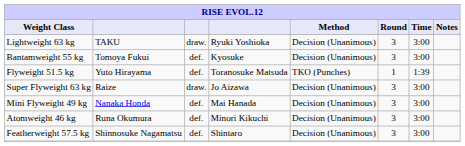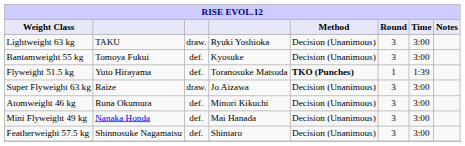Flyweight 51.5 kg | Method: normal -> bold
rows swapped: Atomweight 46 kg <-> Mini Flyweight 49 kg
